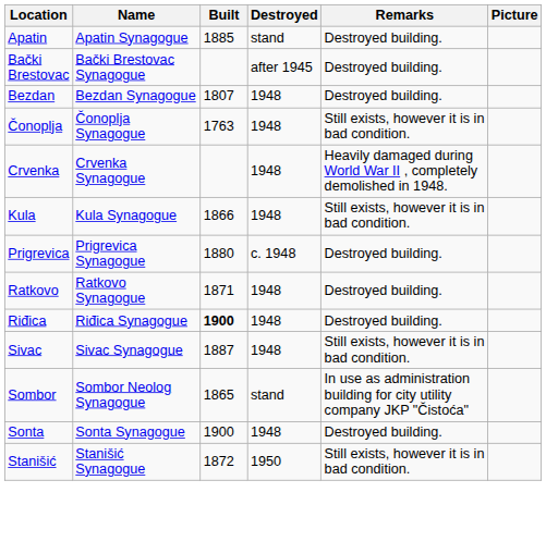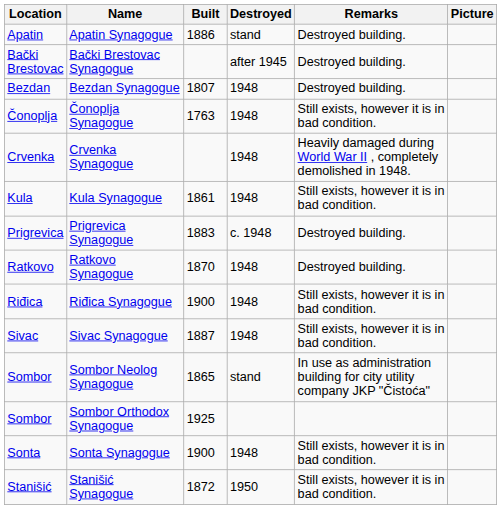Apatin Synagogue | Built: 1885 -> 1886
Kula Synagogue | Built: 1866 -> 1861
Prigrevica Synagogue | Built: 1880 -> 1883
Ratkovo Synagogue | Built: 1871 -> 1870
Riđica Synagogue | Built: bold -> normal
Riđica Synagogue | Remarks: Destroyed building. -> Still exists, however it is in bad condition.
+ row: Sombor | Sombor Orthodox Synagogue | 1925
Sonta Synagogue | Remarks: Destroyed building. -> Still exists, however it is in bad condition.
